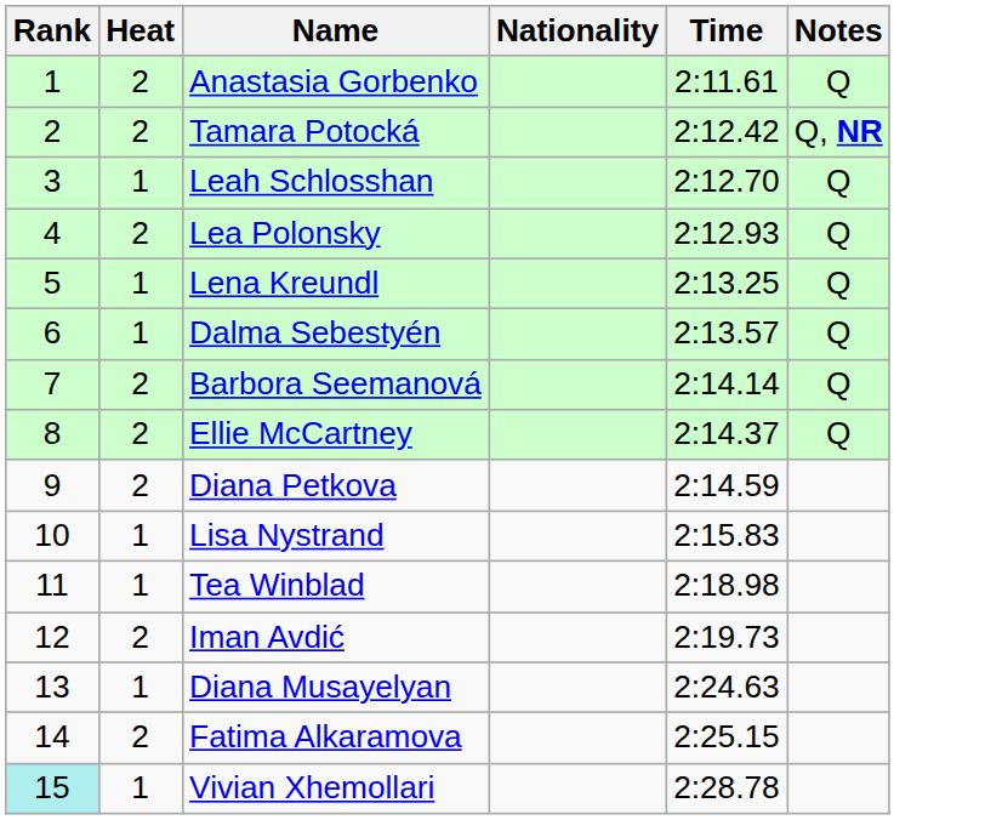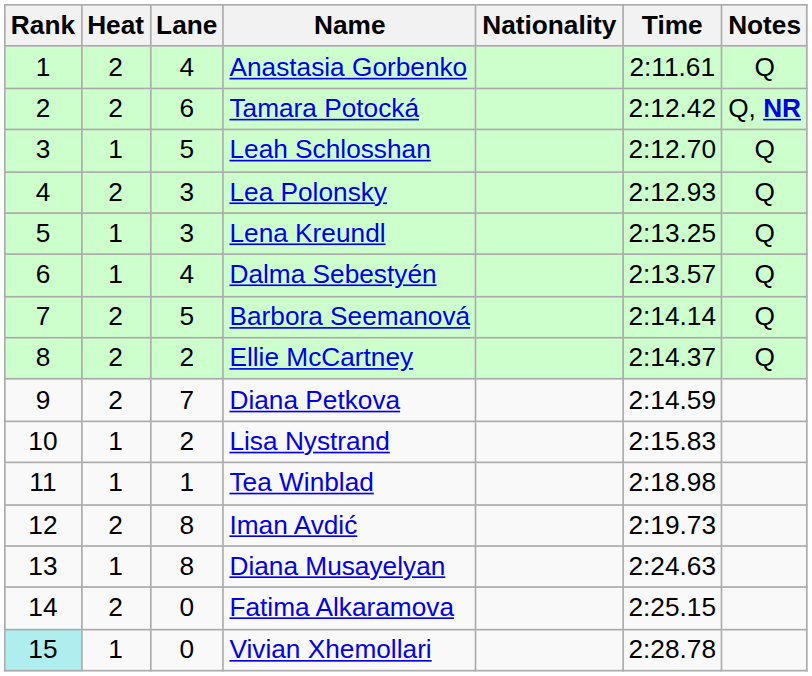+ column: Lane | 4 | 6 | 5 | 3 | 3 | 4 | 5 | 2 | 7 | 2 | 1 | 8 | 8 | 0 | 0
